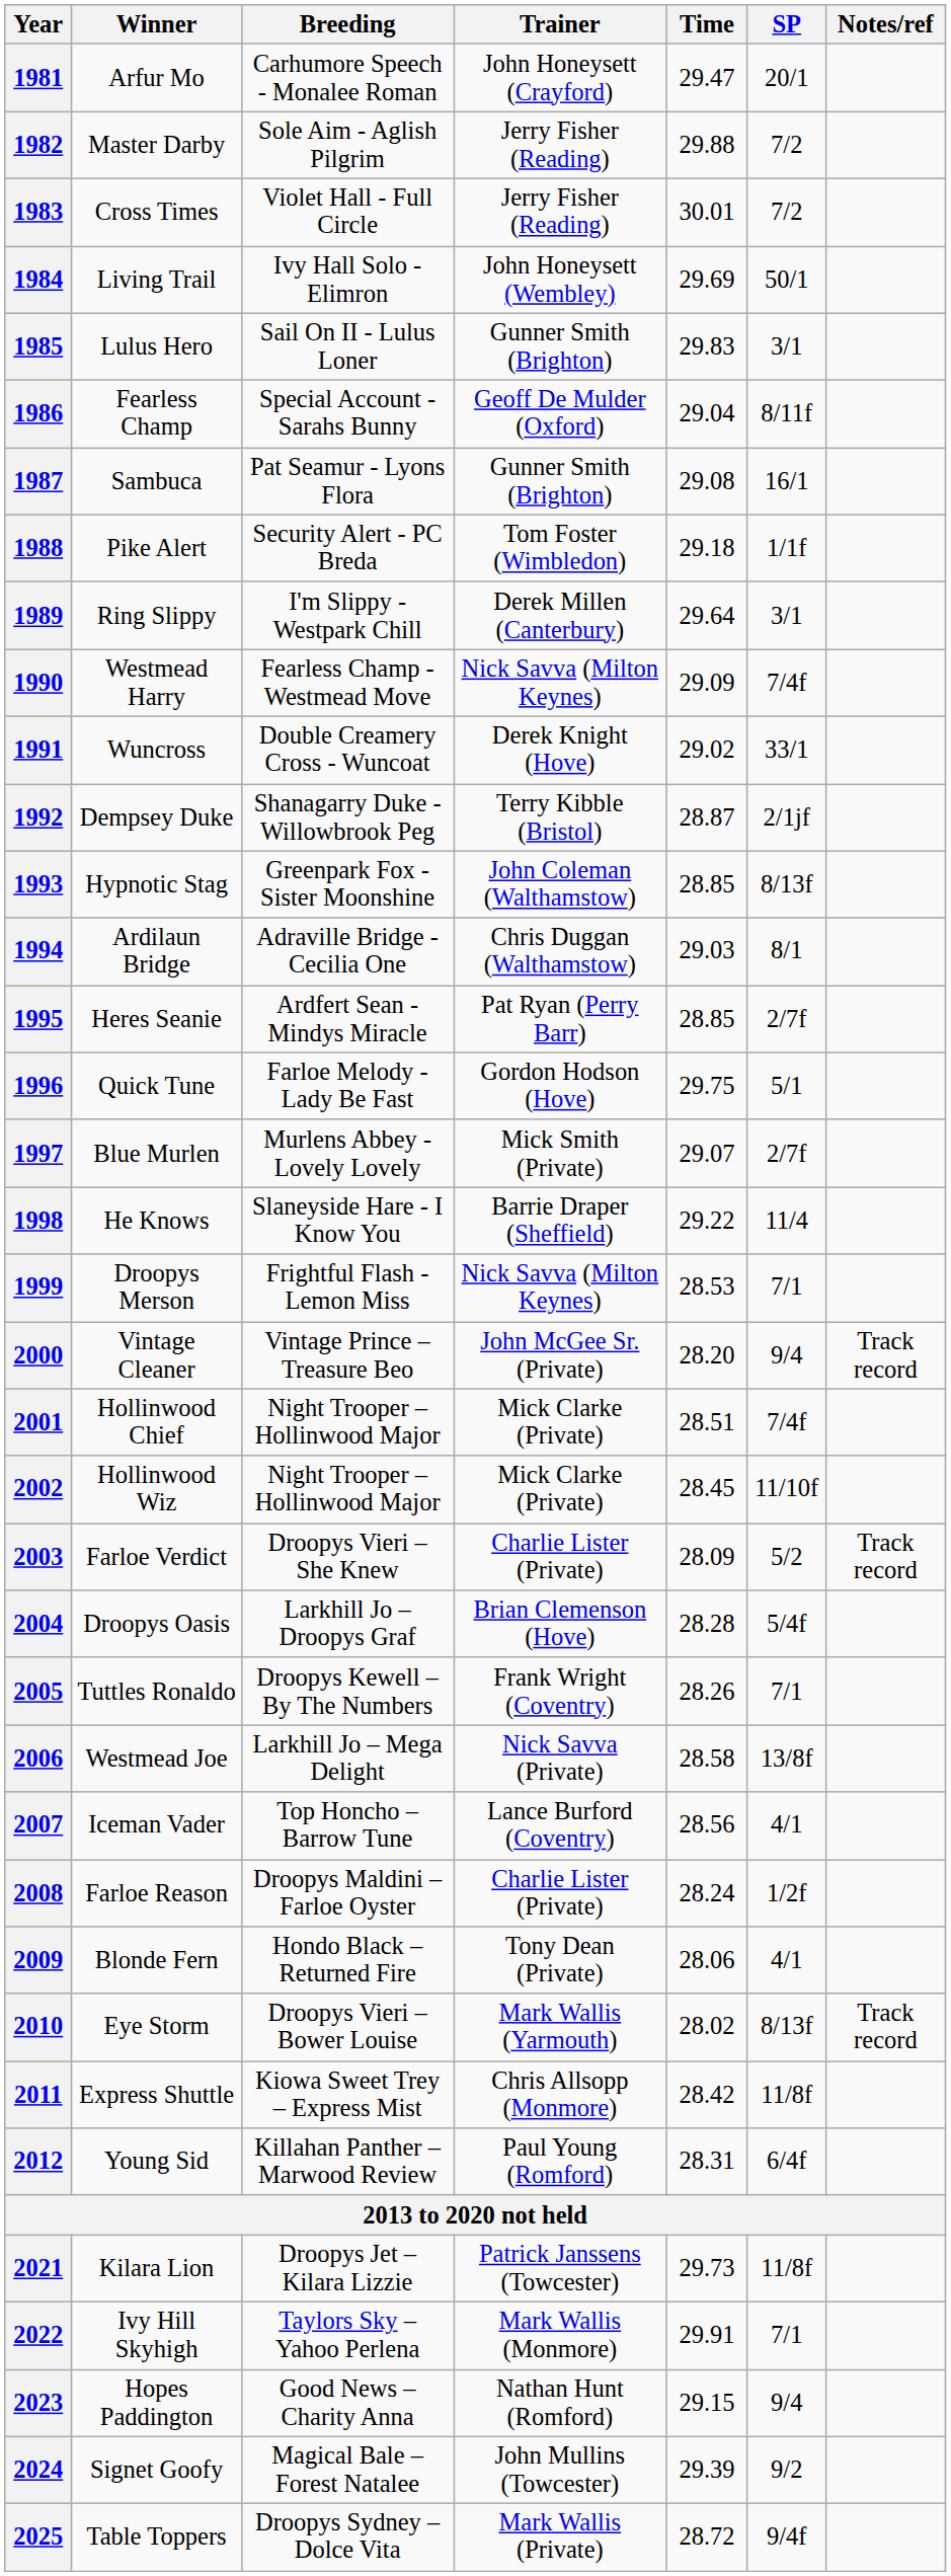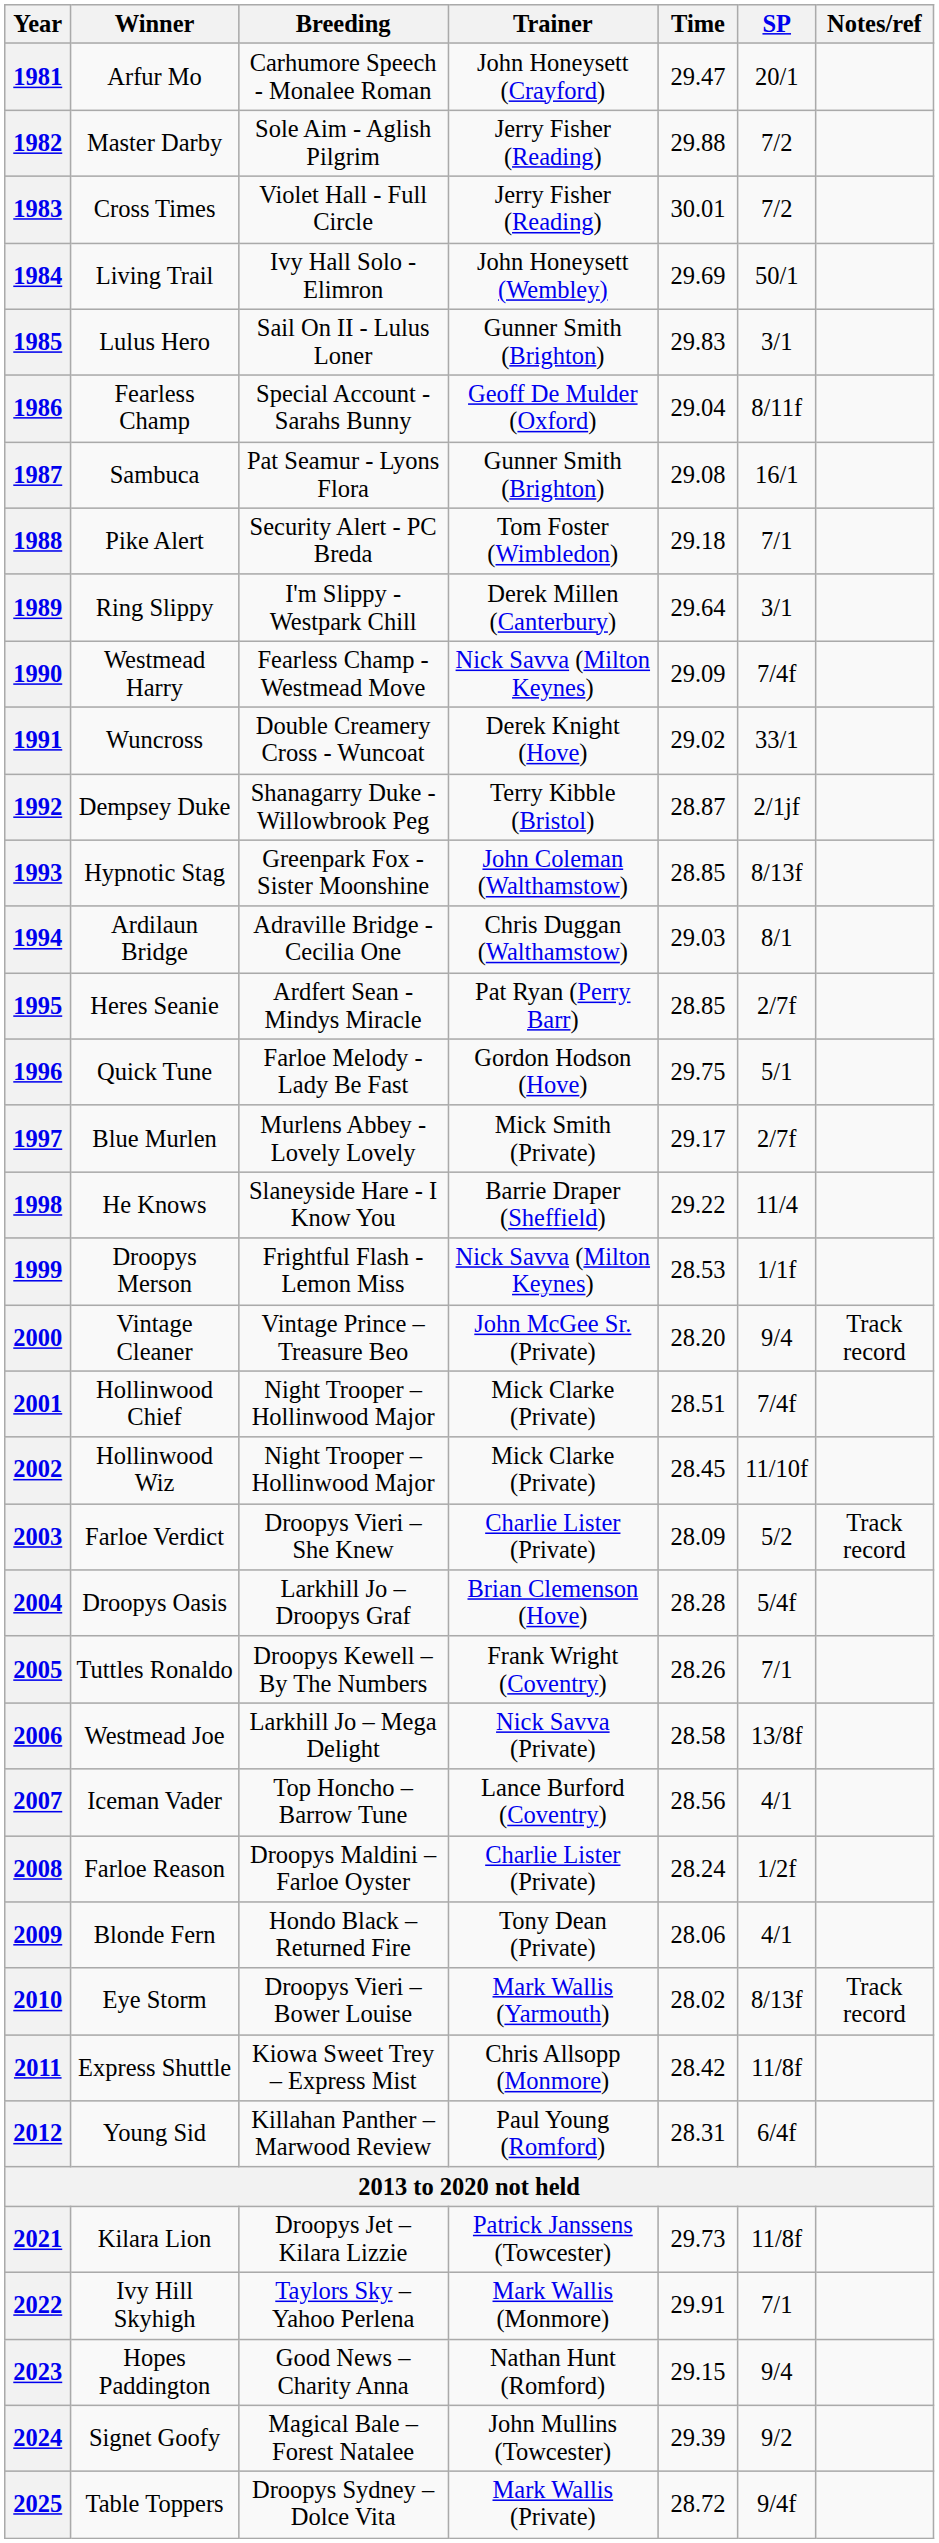1988 | SP: 1/1f -> 7/1
1997 | Time: 29.07 -> 29.17
1999 | SP: 7/1 -> 1/1f
